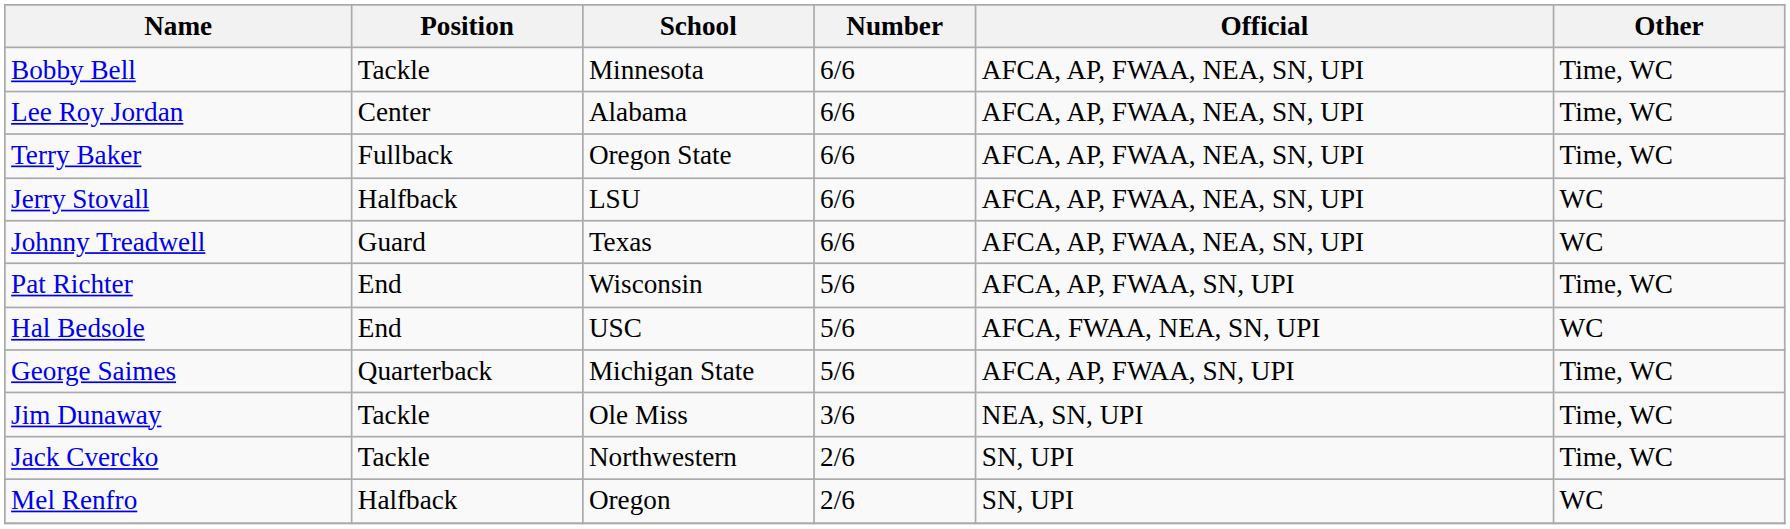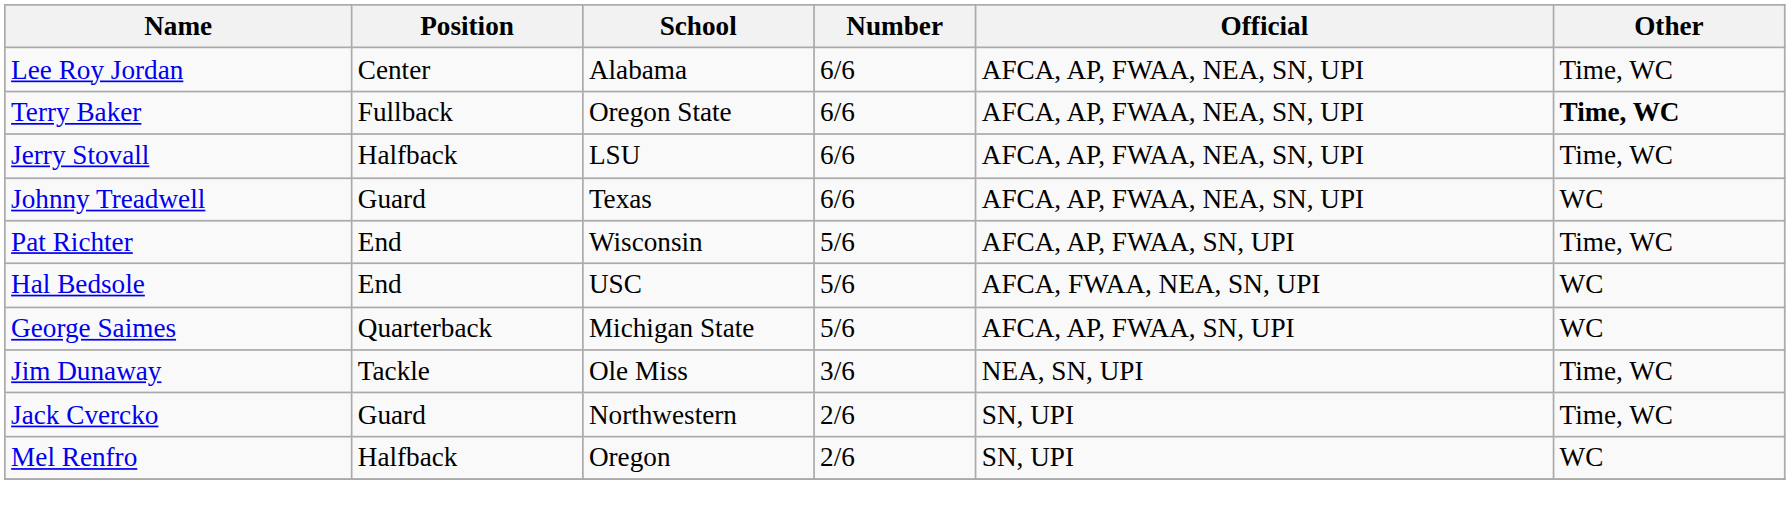- row: Bobby Bell | Tackle | Minnesota | 6/6 | AFCA, AP, FWAA, NEA, SN, UPI | Time, WC
Terry Baker | Other: normal -> bold
Jerry Stovall | Other: WC -> Time, WC
George Saimes | Other: Time, WC -> WC
Jack Cvercko | Position: Tackle -> Guard
